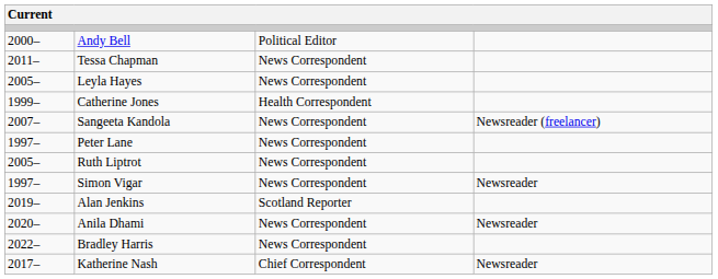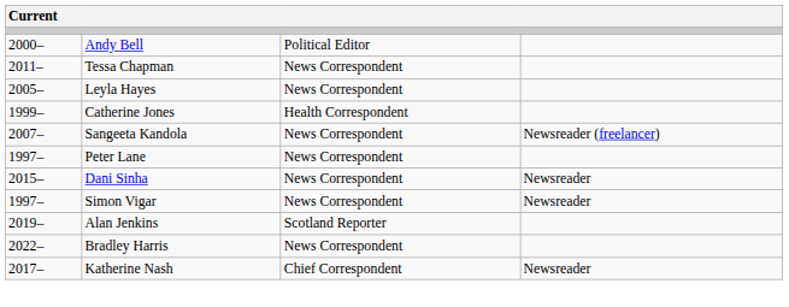- row: 2005– | Ruth Liptrot | News Correspondent
+ row: 2015– | Dani Sinha | News Correspondent | Newsreader
- row: 2020– | Anila Dhami | News Correspondent | Newsreader
